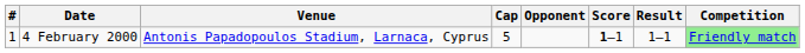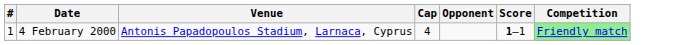- column: Result | 1–1
4 February 2000 | Cap: 5 -> 4
